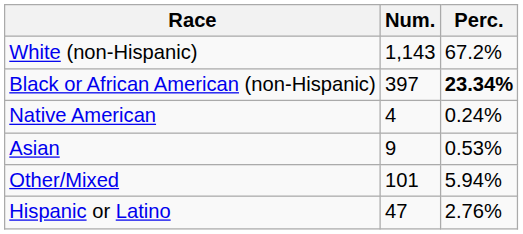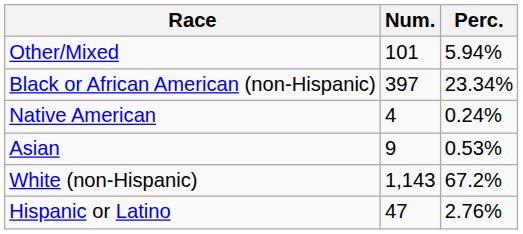rows swapped: White (non-Hispanic) <-> Other/Mixed
Black or African American (non-Hispanic) | Perc.: bold -> normal
